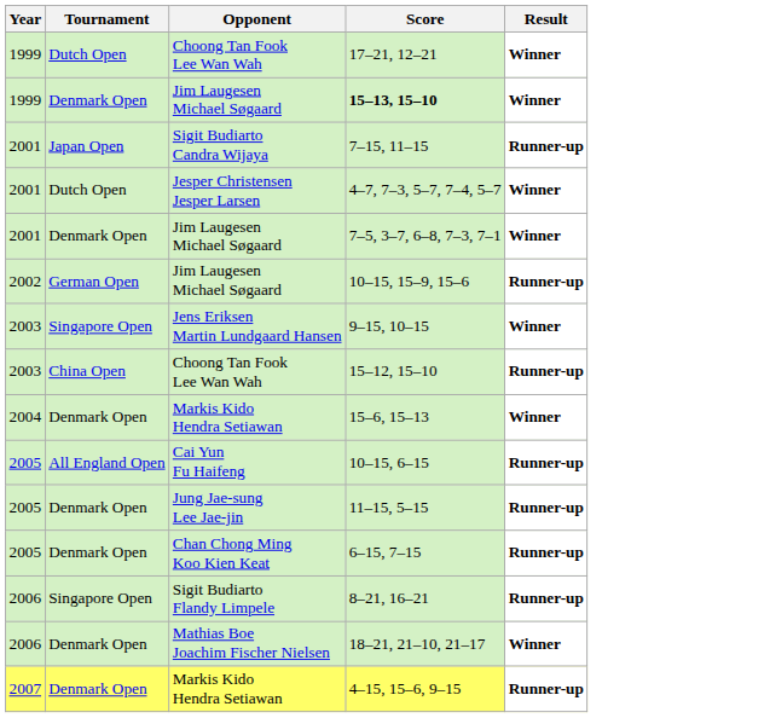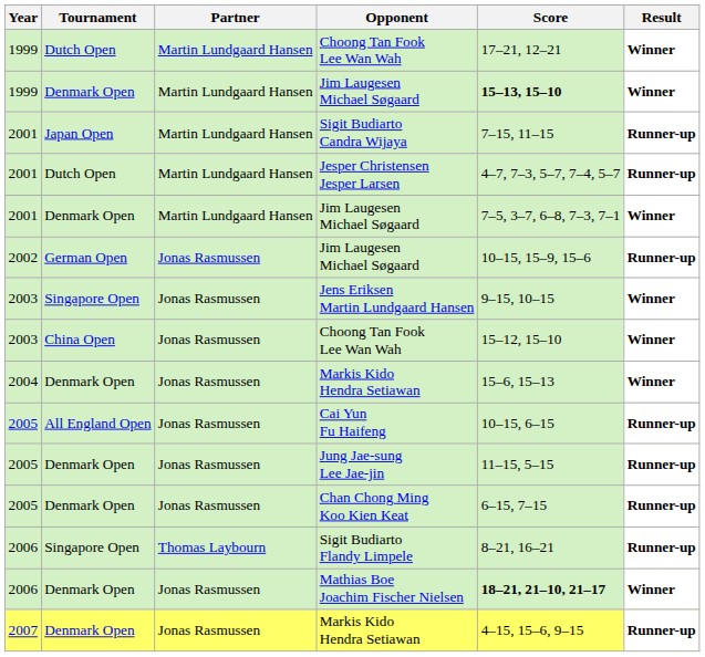+ column: Partner | Martin Lundgaard Hansen | Martin Lundgaard Hansen | Martin Lundgaard Hansen | Martin Lundgaard Hansen | Martin Lundgaard Hansen | Jonas Rasmussen | Jonas Rasmussen | Jonas Rasmussen | Jonas Rasmussen | Jonas Rasmussen | Jonas Rasmussen | Jonas Rasmussen | Thomas Laybourn | Jonas Rasmussen | Jonas Rasmussen
Jesper Christensen Jesper Larsen | Result: Winner -> Runner-up
2003 / Choong Tan Fook Lee Wan Wah | Result: Runner-up -> Winner
Mathias Boe Joachim Fischer Nielsen | Score: normal -> bold
